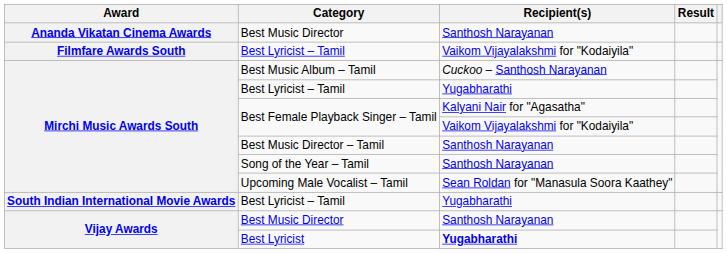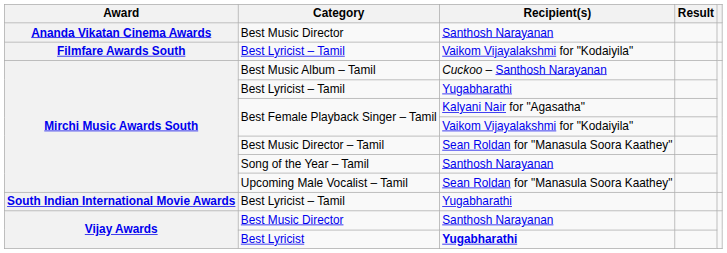Best Music Director – Tamil | Recipient(s): Santhosh Narayanan -> Sean Roldan for "Manasula Soora Kaathey"
